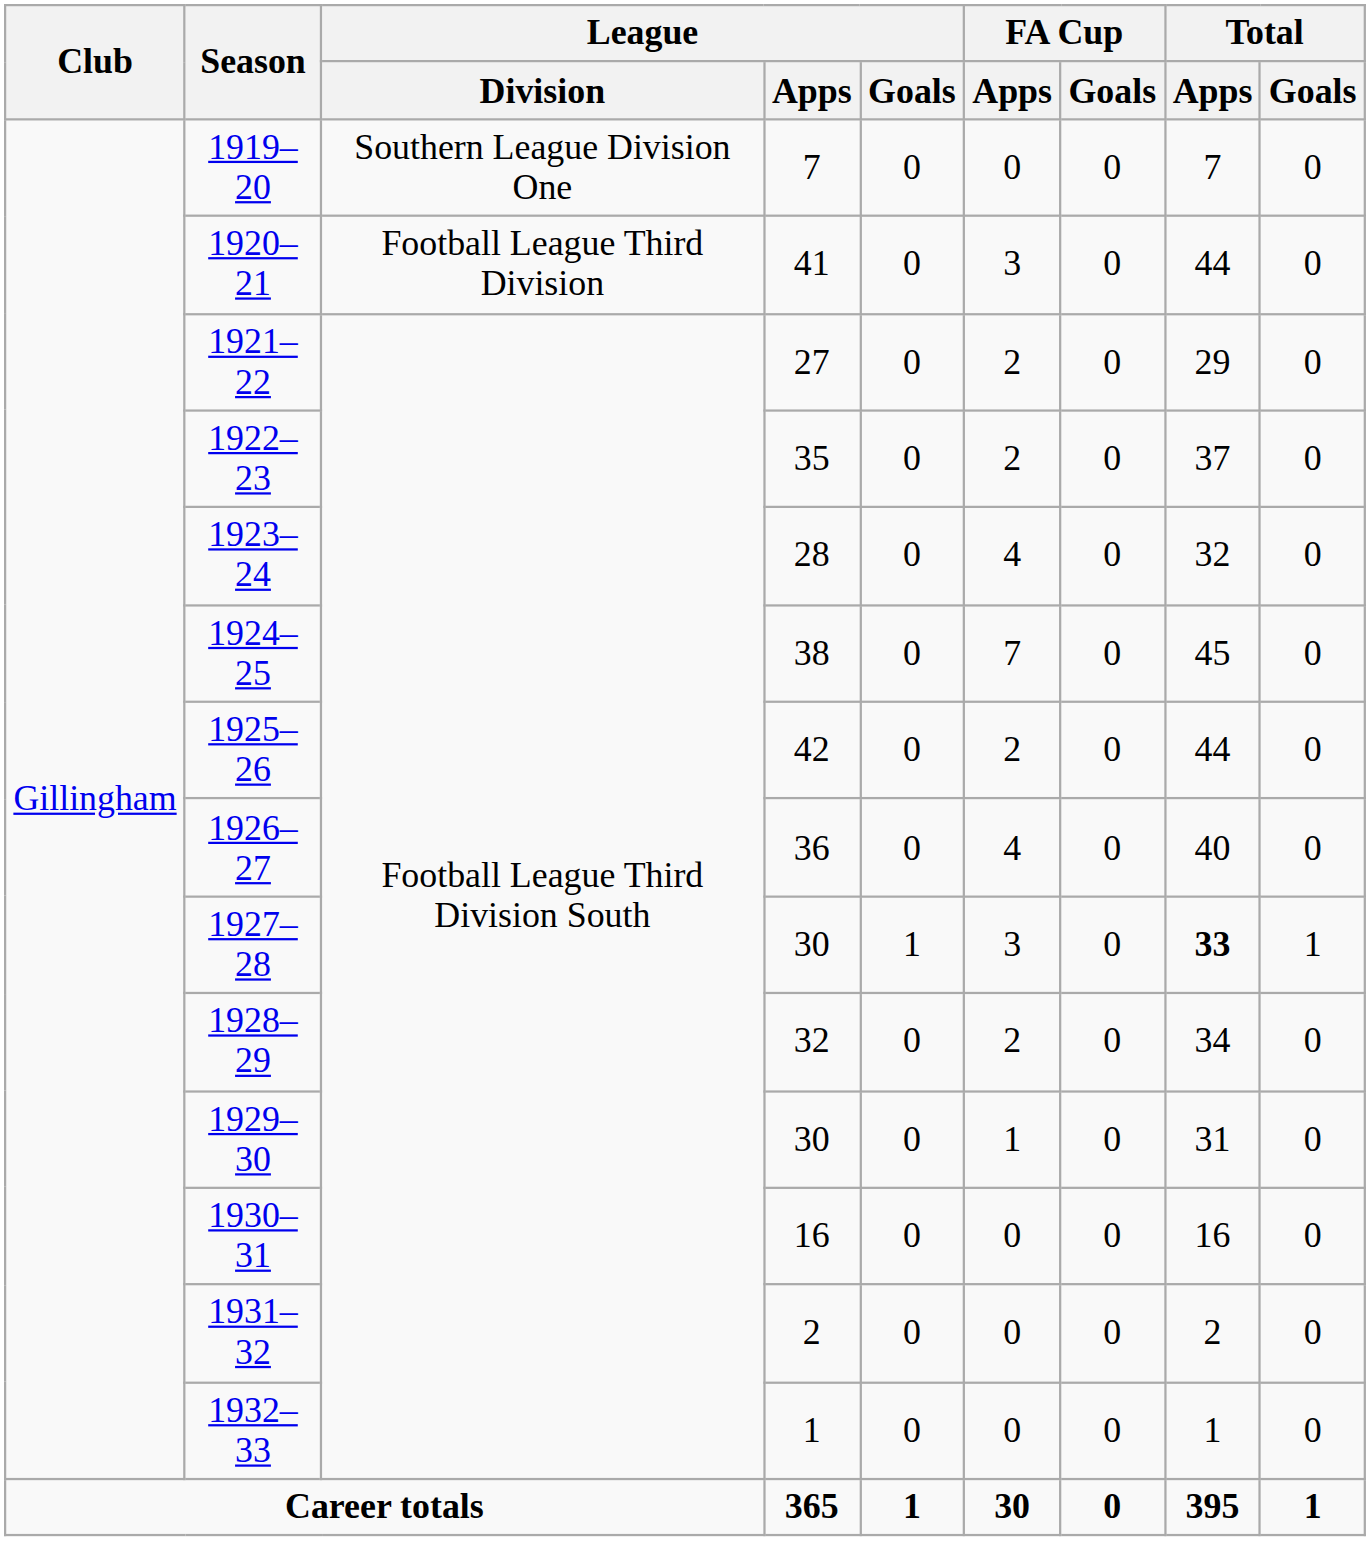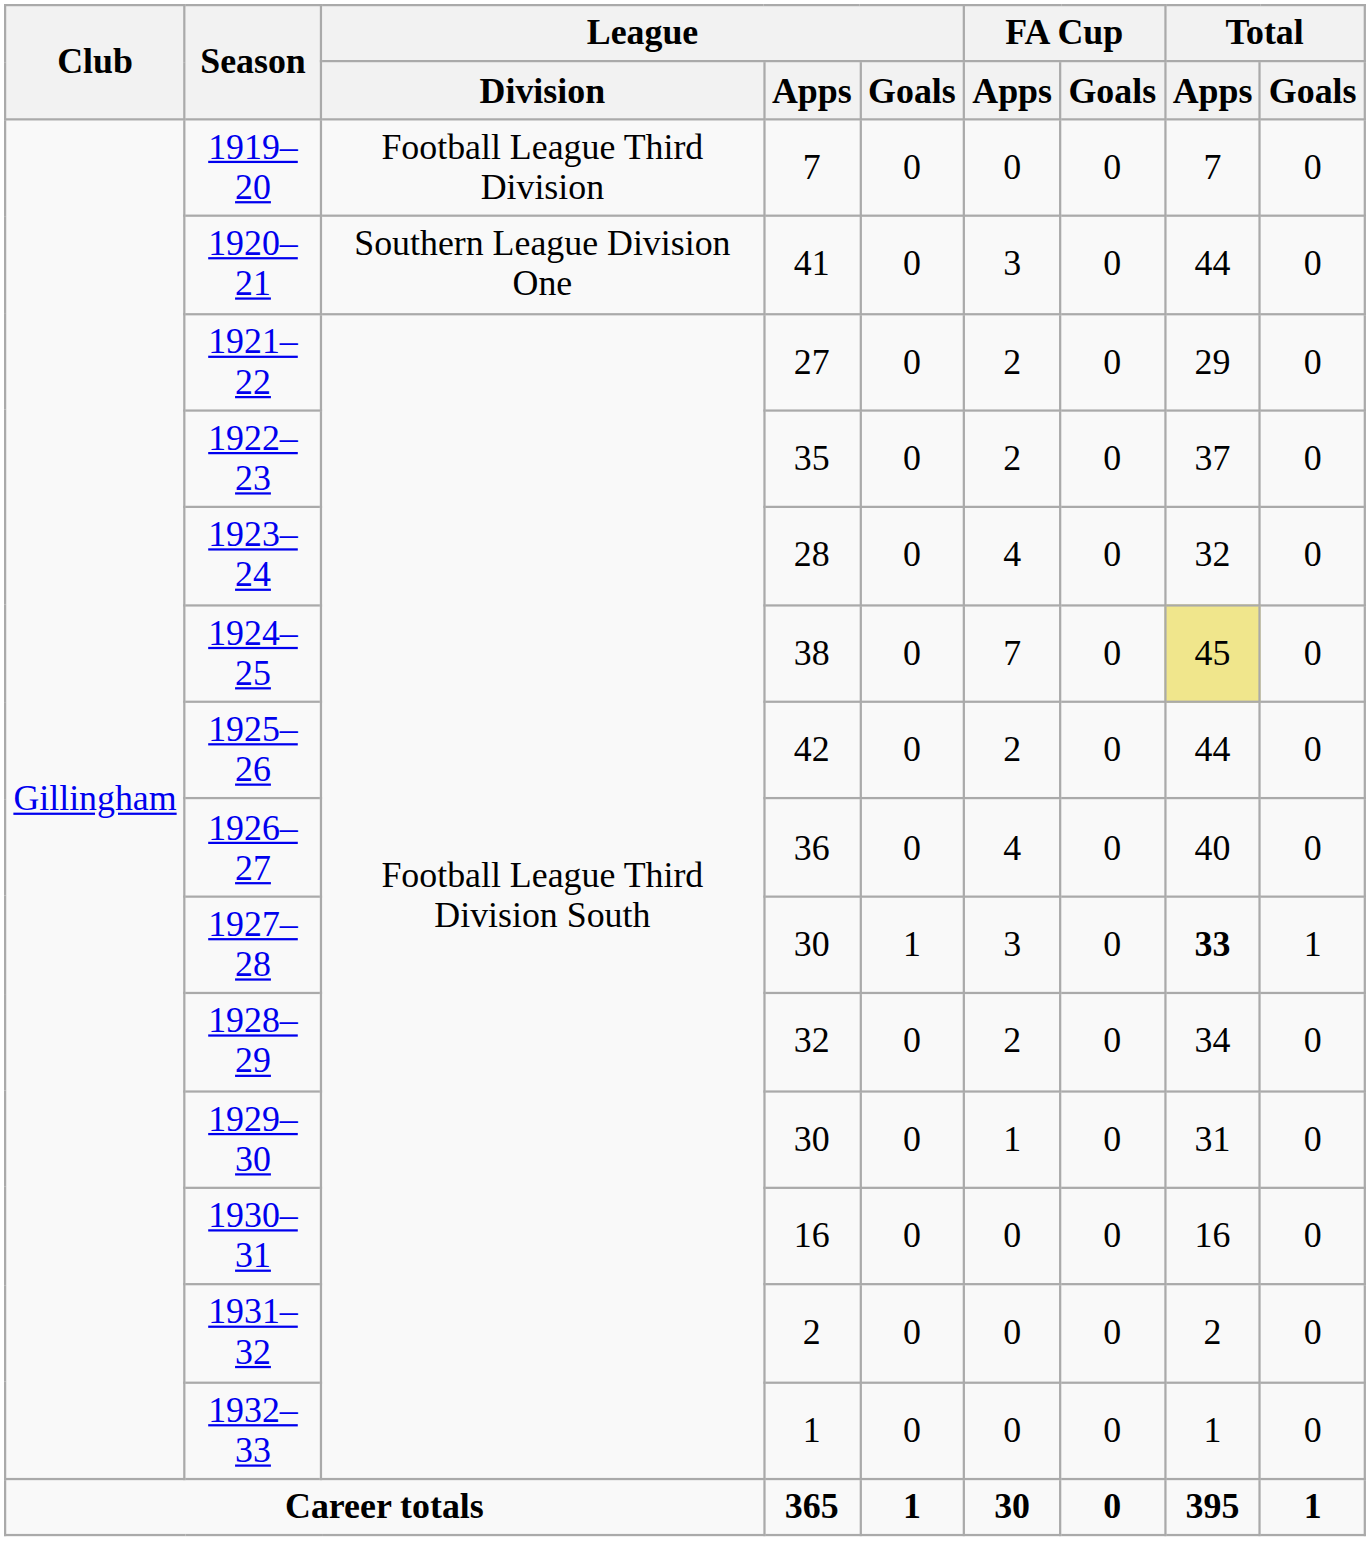1919–20 | League / Division: Southern League Division One -> Football League Third Division
1920–21 | League / Division: Football League Third Division -> Southern League Division One
1924–25 | Total / Apps: no background -> khaki background
